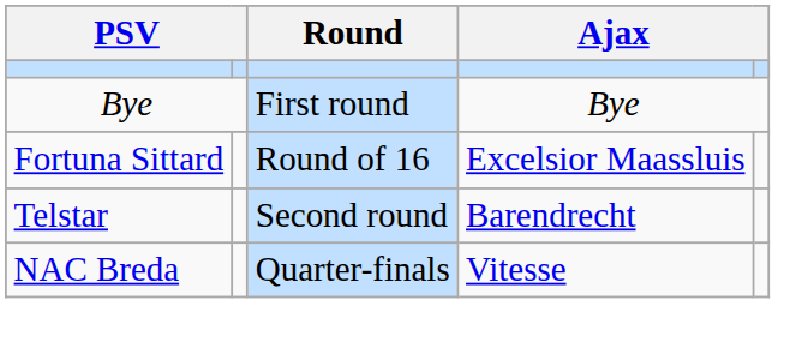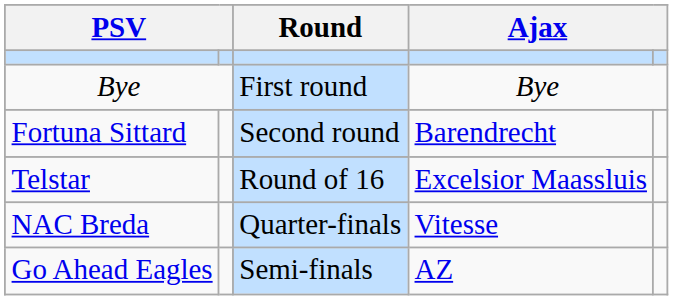Fortuna Sittard | Round: Round of 16 -> Second round
Fortuna Sittard | column 4: Excelsior Maassluis -> Barendrecht
Telstar | Round: Second round -> Round of 16
Telstar | column 4: Barendrecht -> Excelsior Maassluis
+ row: Go Ahead Eagles | Semi-finals | AZ
